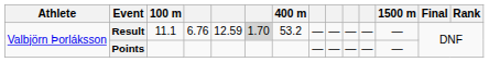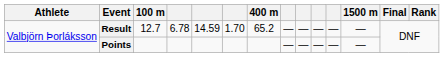Result | 100 m: 11.1 -> 12.7
Result | column 4: 6.76 -> 6.78
Result | column 5: 12.59 -> 14.59
Result | column 6: lightgrey background -> no background
Result | 400 m: 53.2 -> 65.2
